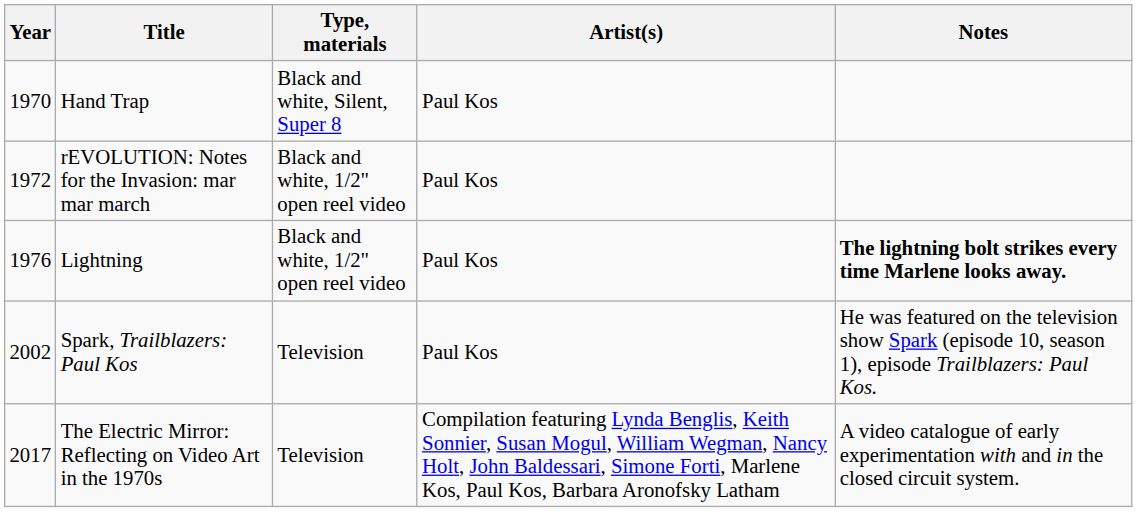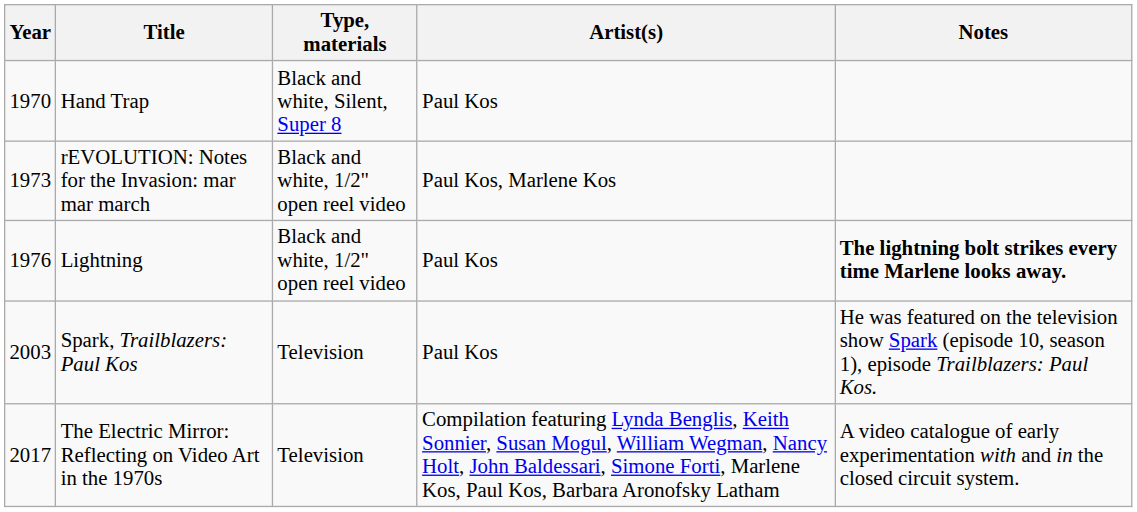rEVOLUTION: Notes for the Invasion: mar mar march | Year: 1972 -> 1973
rEVOLUTION: Notes for the Invasion: mar mar march | Artist(s): Paul Kos -> Paul Kos, Marlene Kos
Spark, Trailblazers: Paul Kos | Year: 2002 -> 2003
